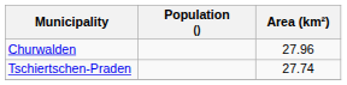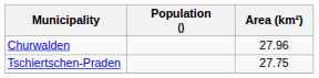Tschiertschen-Praden | Area (km²): 27.74 -> 27.75
